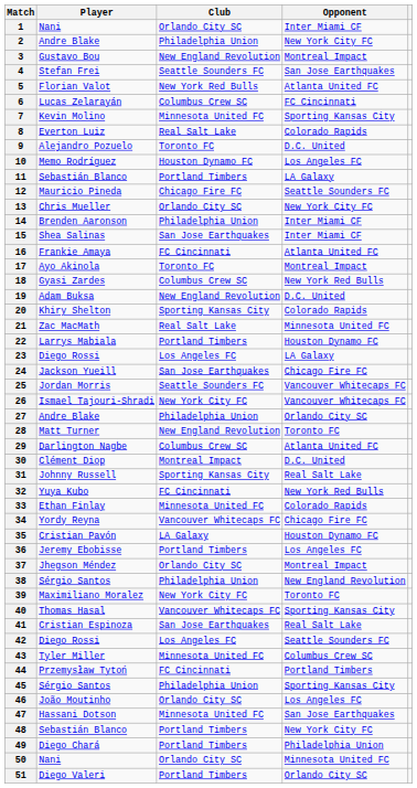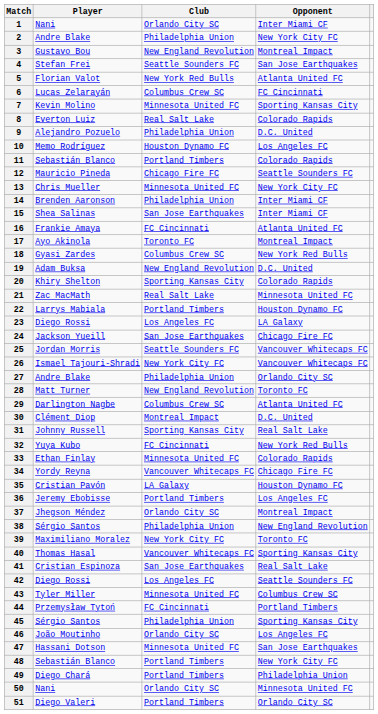9 | Club: Toronto FC -> Philadelphia Union
11 | Opponent: LA Galaxy -> Colorado Rapids
13 | Club: Orlando City SC -> Minnesota United FC
